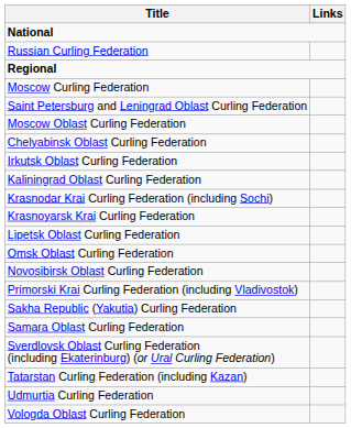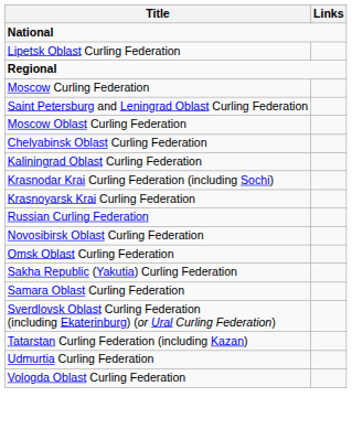rows swapped: Russian Curling Federation <-> Lipetsk Oblast Curling Federation
- row: Irkutsk Oblast Curling Federation
rows swapped: Novosibirsk Oblast Curling Federation <-> Omsk Oblast Curling Federation
- row: Primorski Krai Curling Federation (including Vladivostok)
